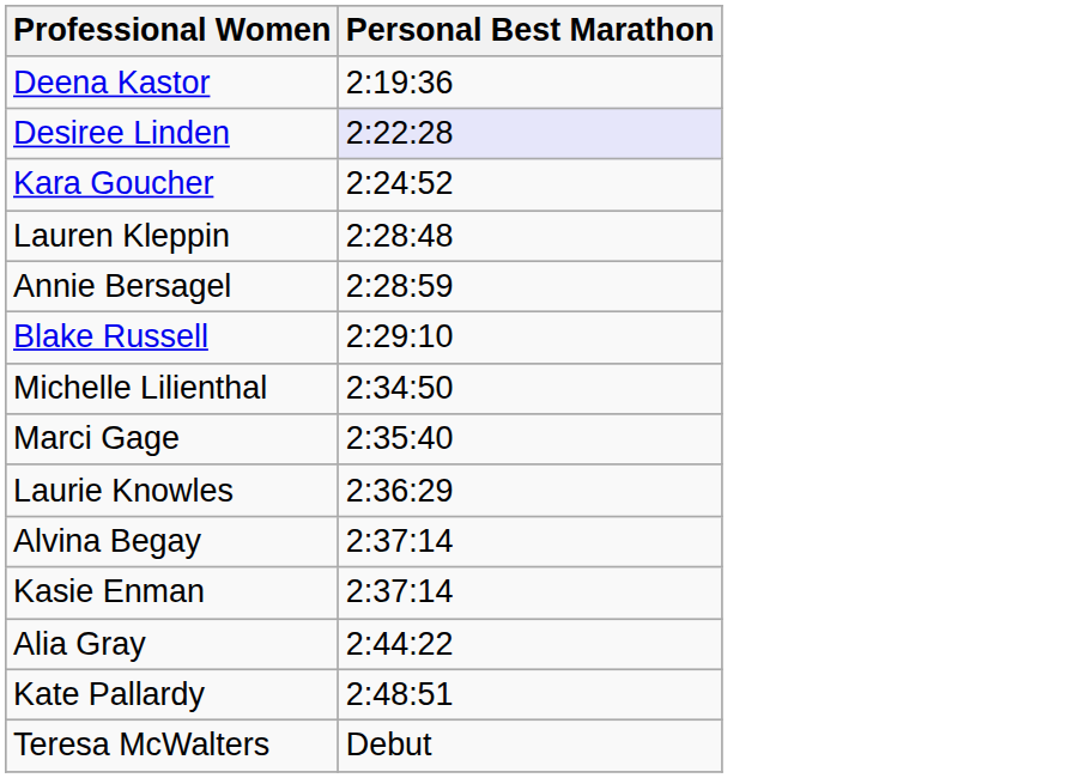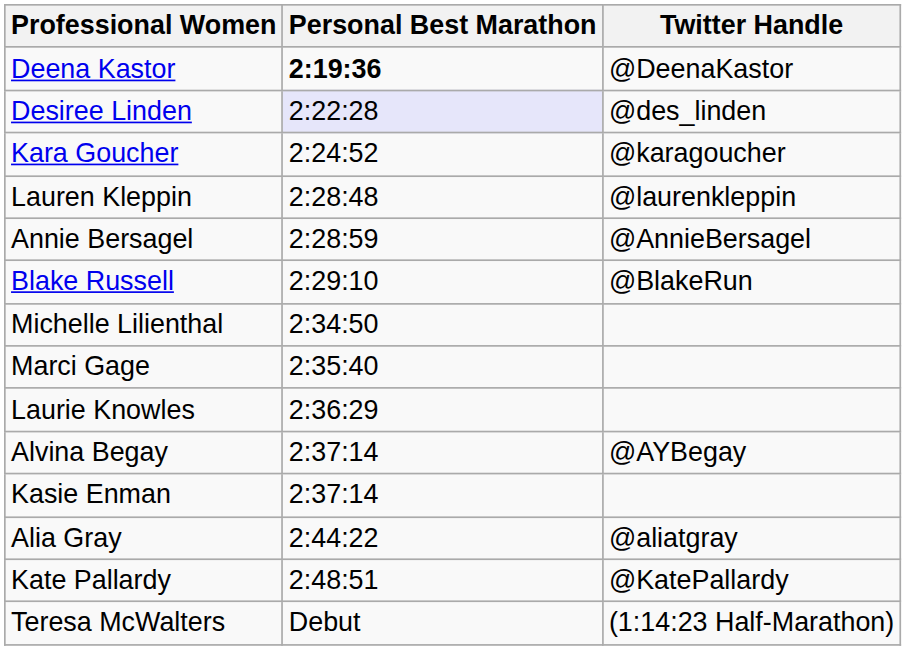+ column: Twitter Handle | @DeenaKastor | @des_linden | @karagoucher | @laurenkleppin | @AnnieBersagel | @BlakeRun | @AYBegay | @aliatgray | @KatePallardy | (1:14:23 Half-Marathon)
Deena Kastor | Personal Best Marathon: normal -> bold
